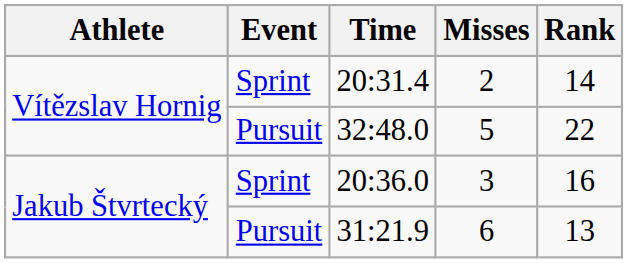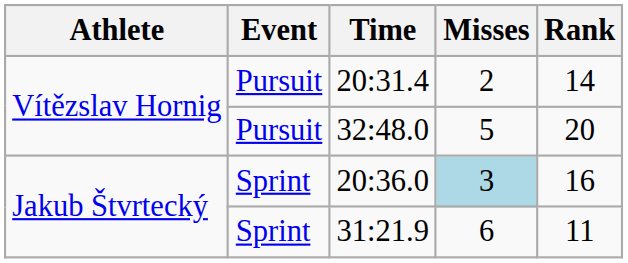20:31.4 | Event: Sprint -> Pursuit
32:48.0 | Rank: 22 -> 20
20:36.0 | Misses: no background -> lightblue background
31:21.9 | Event: Pursuit -> Sprint
31:21.9 | Rank: 13 -> 11
